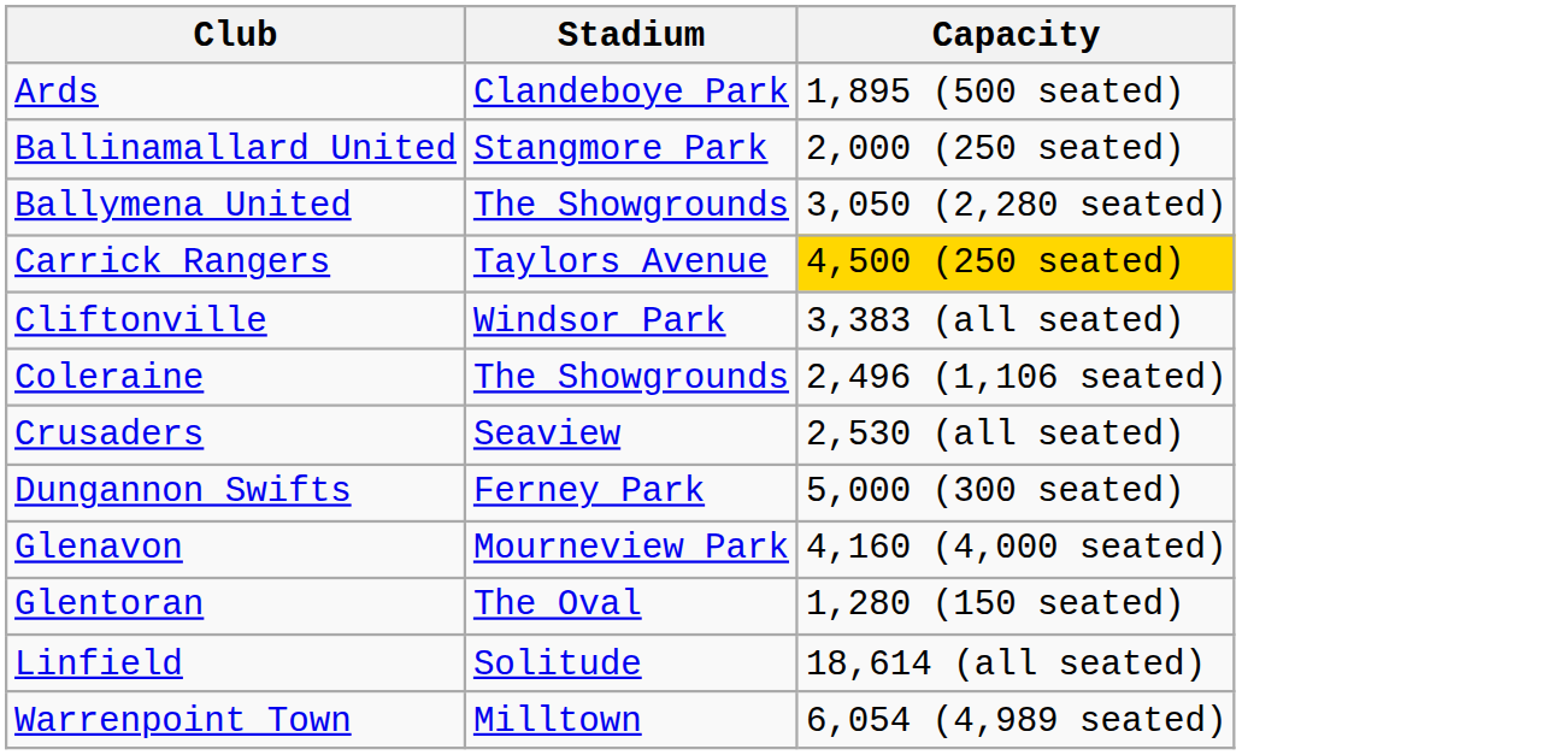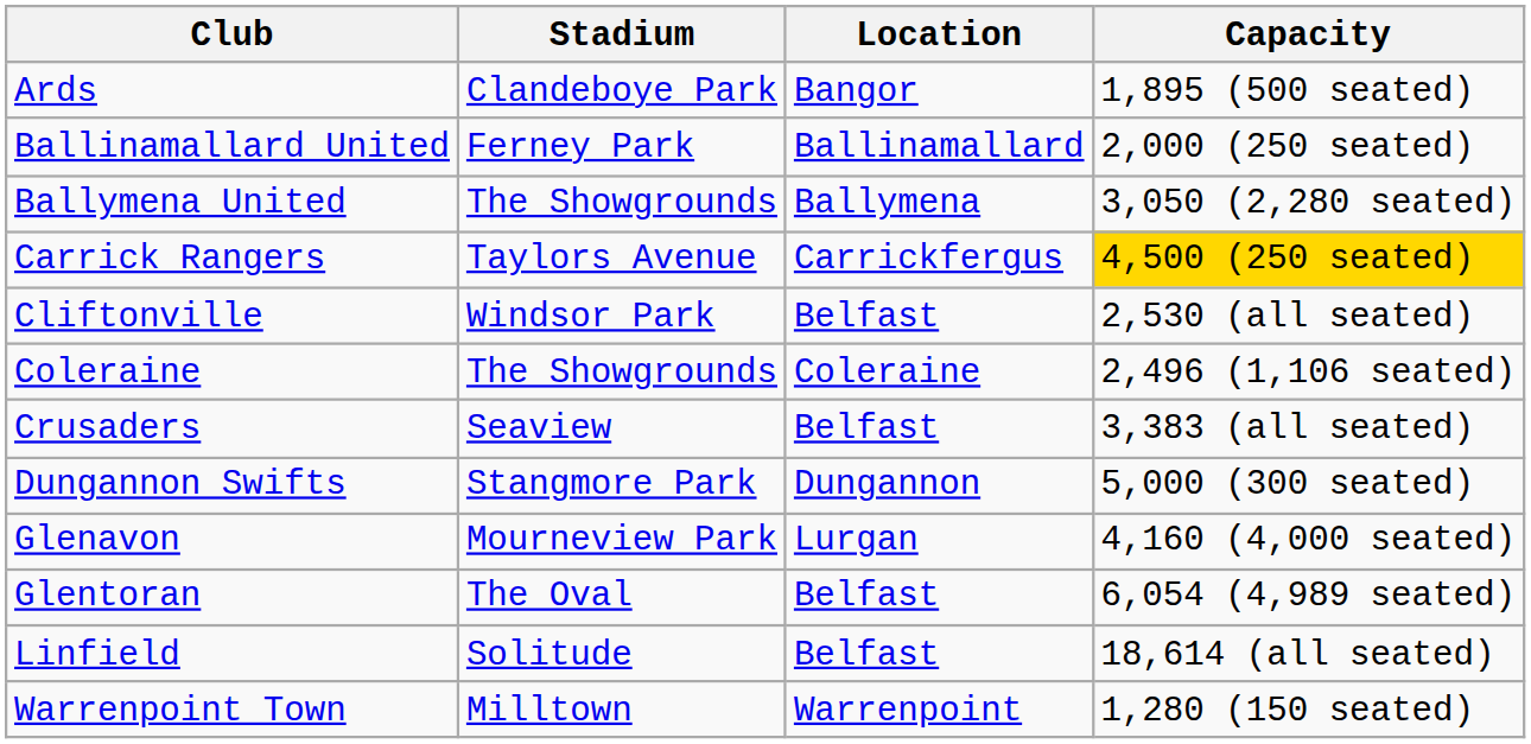+ column: Location | Bangor | Ballinamallard | Ballymena | Carrickfergus | Belfast | Coleraine | Belfast | Dungannon | Lurgan | Belfast | Belfast | Warrenpoint
Ballinamallard United | Stadium: Stangmore Park -> Ferney Park
Cliftonville | Capacity: 3,383 (all seated) -> 2,530 (all seated)
Crusaders | Capacity: 2,530 (all seated) -> 3,383 (all seated)
Dungannon Swifts | Stadium: Ferney Park -> Stangmore Park
Glentoran | Capacity: 1,280 (150 seated) -> 6,054 (4,989 seated)
Warrenpoint Town | Capacity: 6,054 (4,989 seated) -> 1,280 (150 seated)
